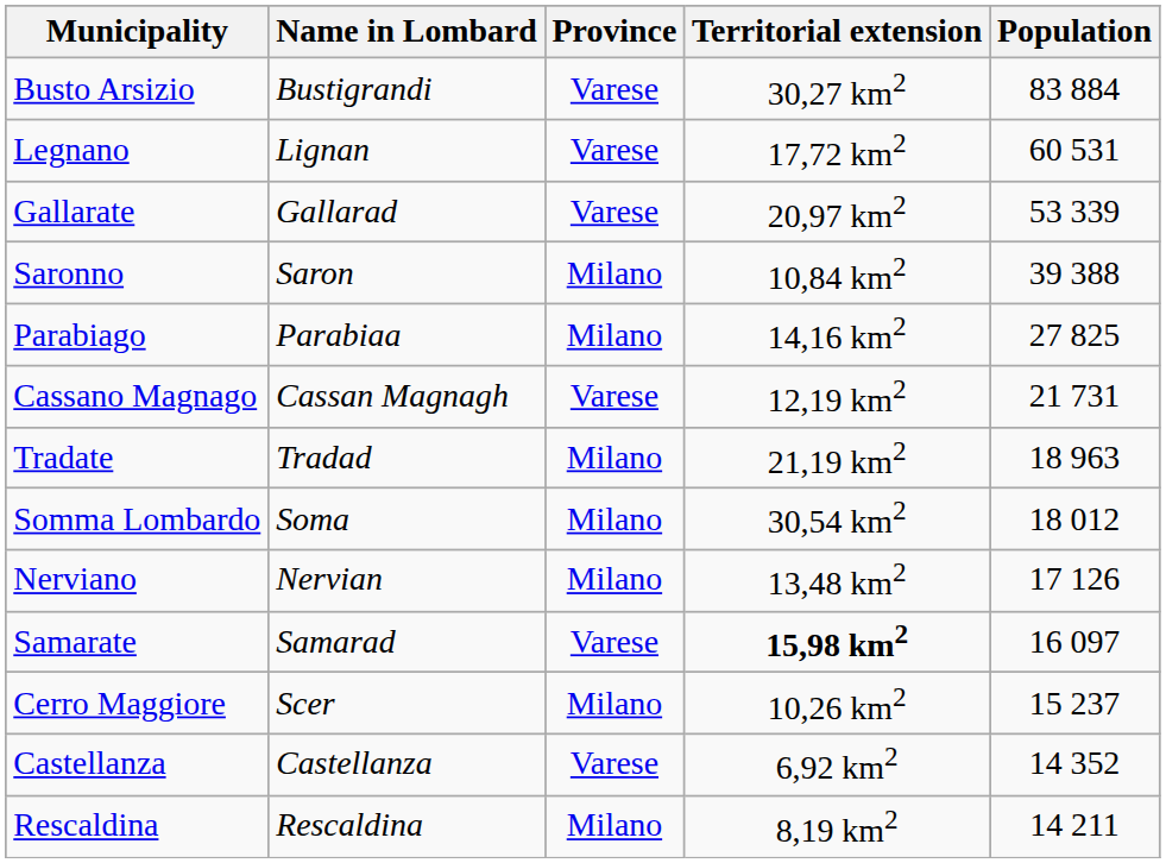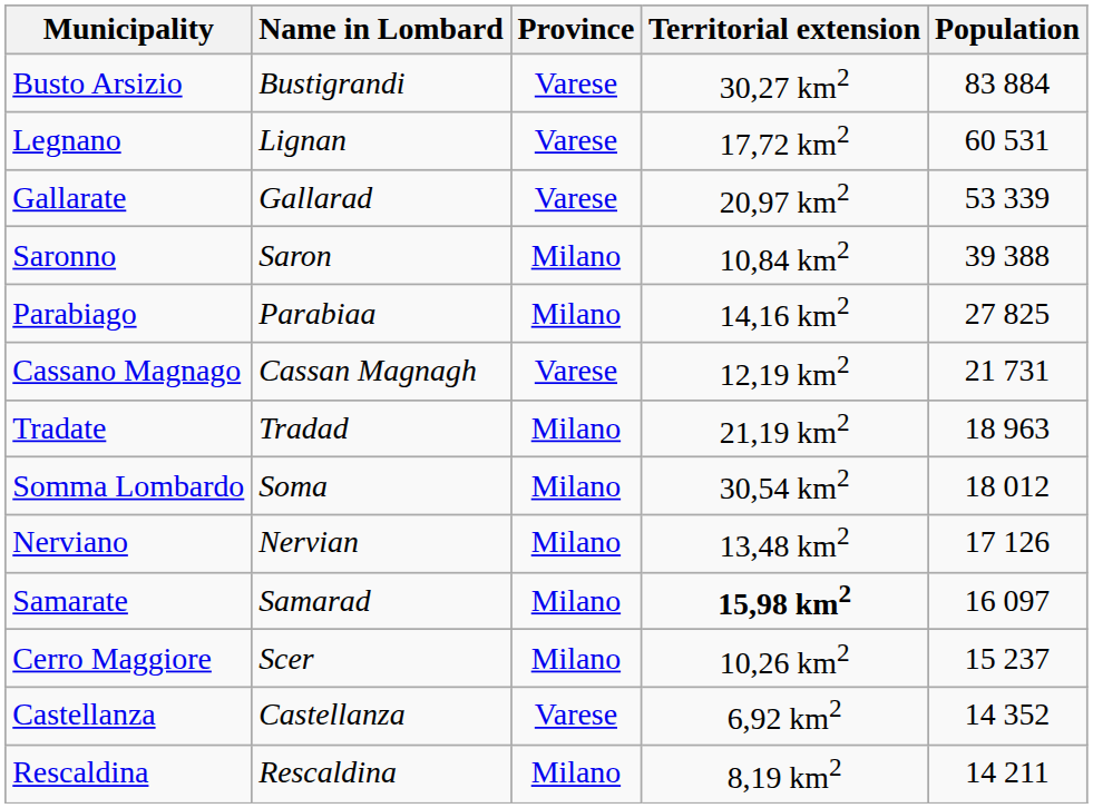Samarate | Province: Varese -> Milano
